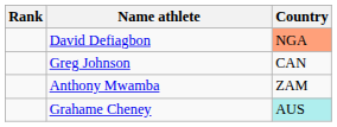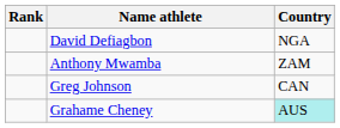David Defiagbon | Country: lightsalmon background -> no background
rows swapped: Greg Johnson <-> Anthony Mwamba
